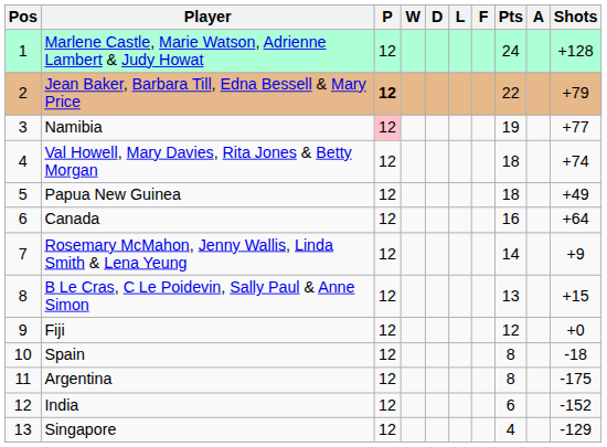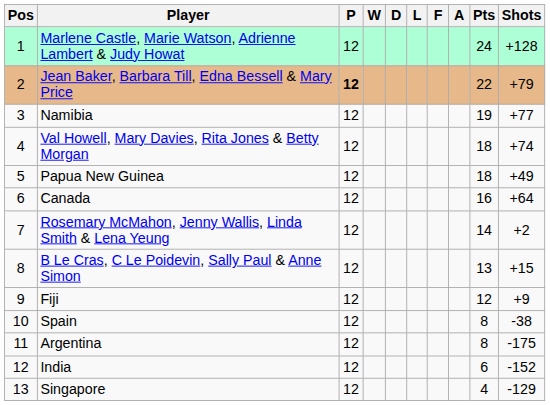columns swapped: A <-> Pts
Namibia | P: pink background -> no background
Rosemary McMahon, Jenny Wallis, Linda Smith & Lena Yeung | Shots: +9 -> +2
Fiji | Shots: +0 -> +9
Spain | Shots: -18 -> -38
